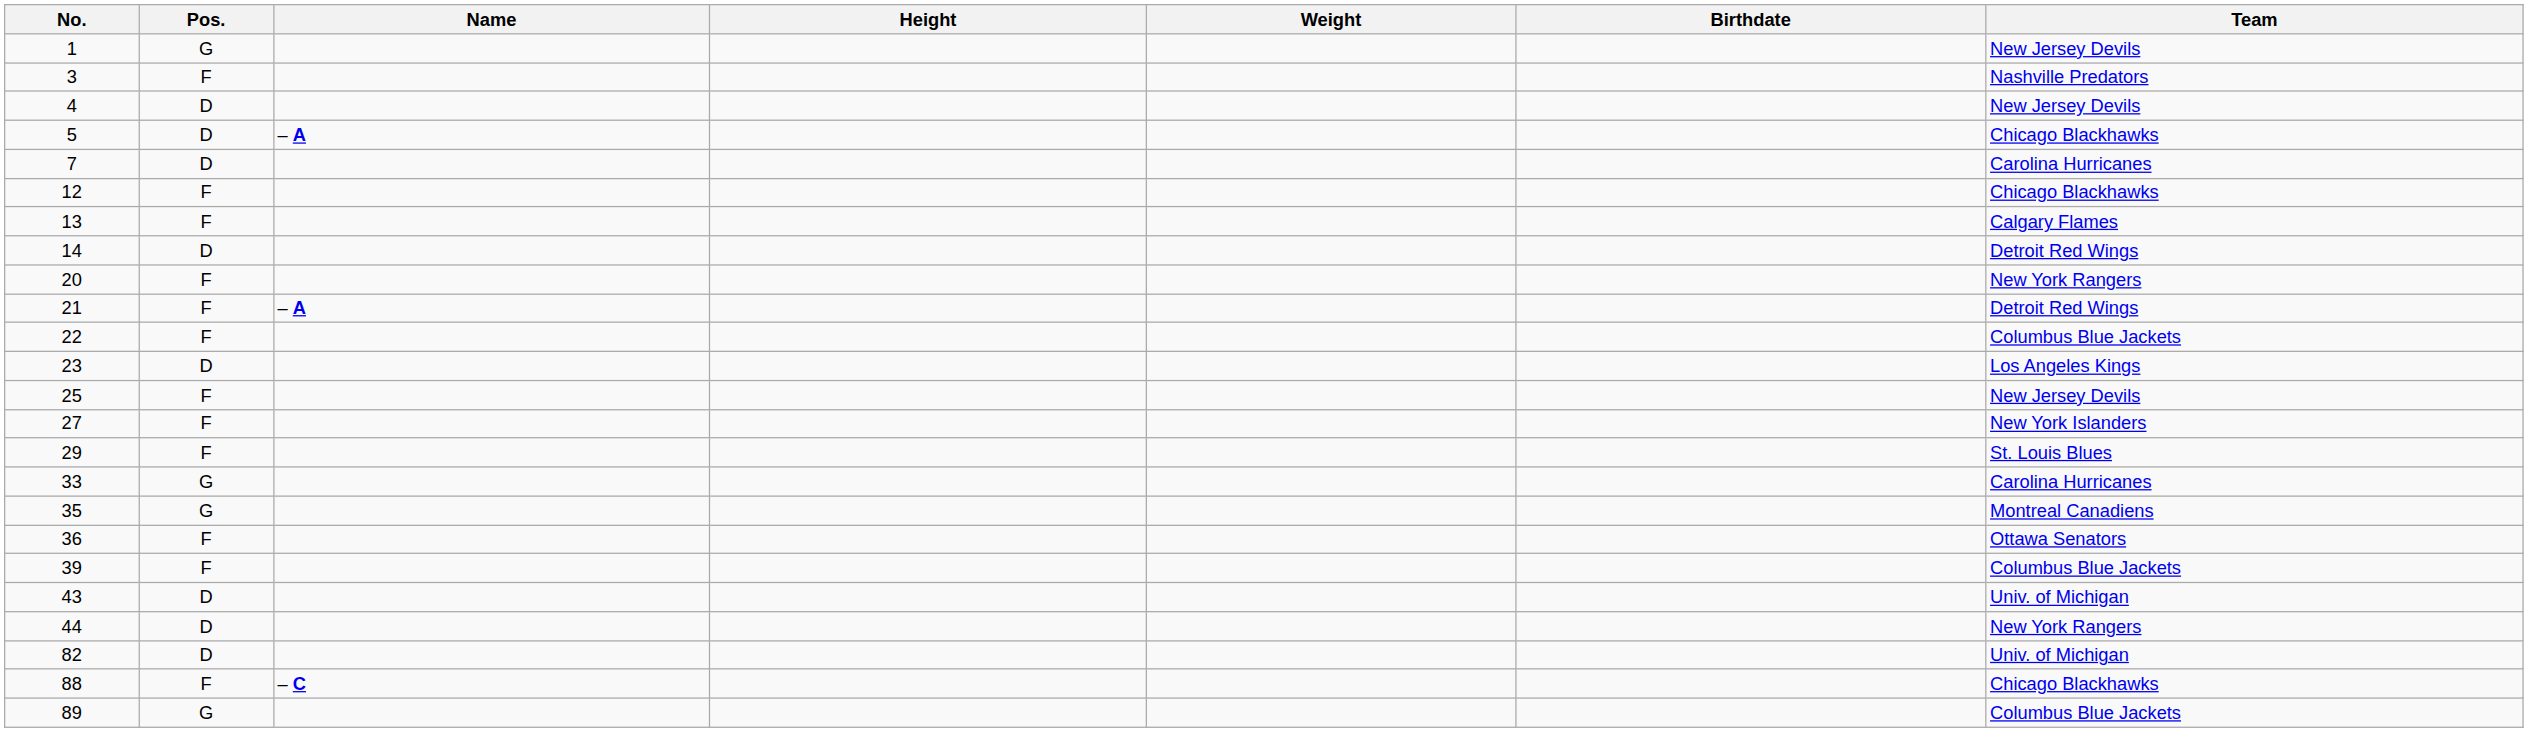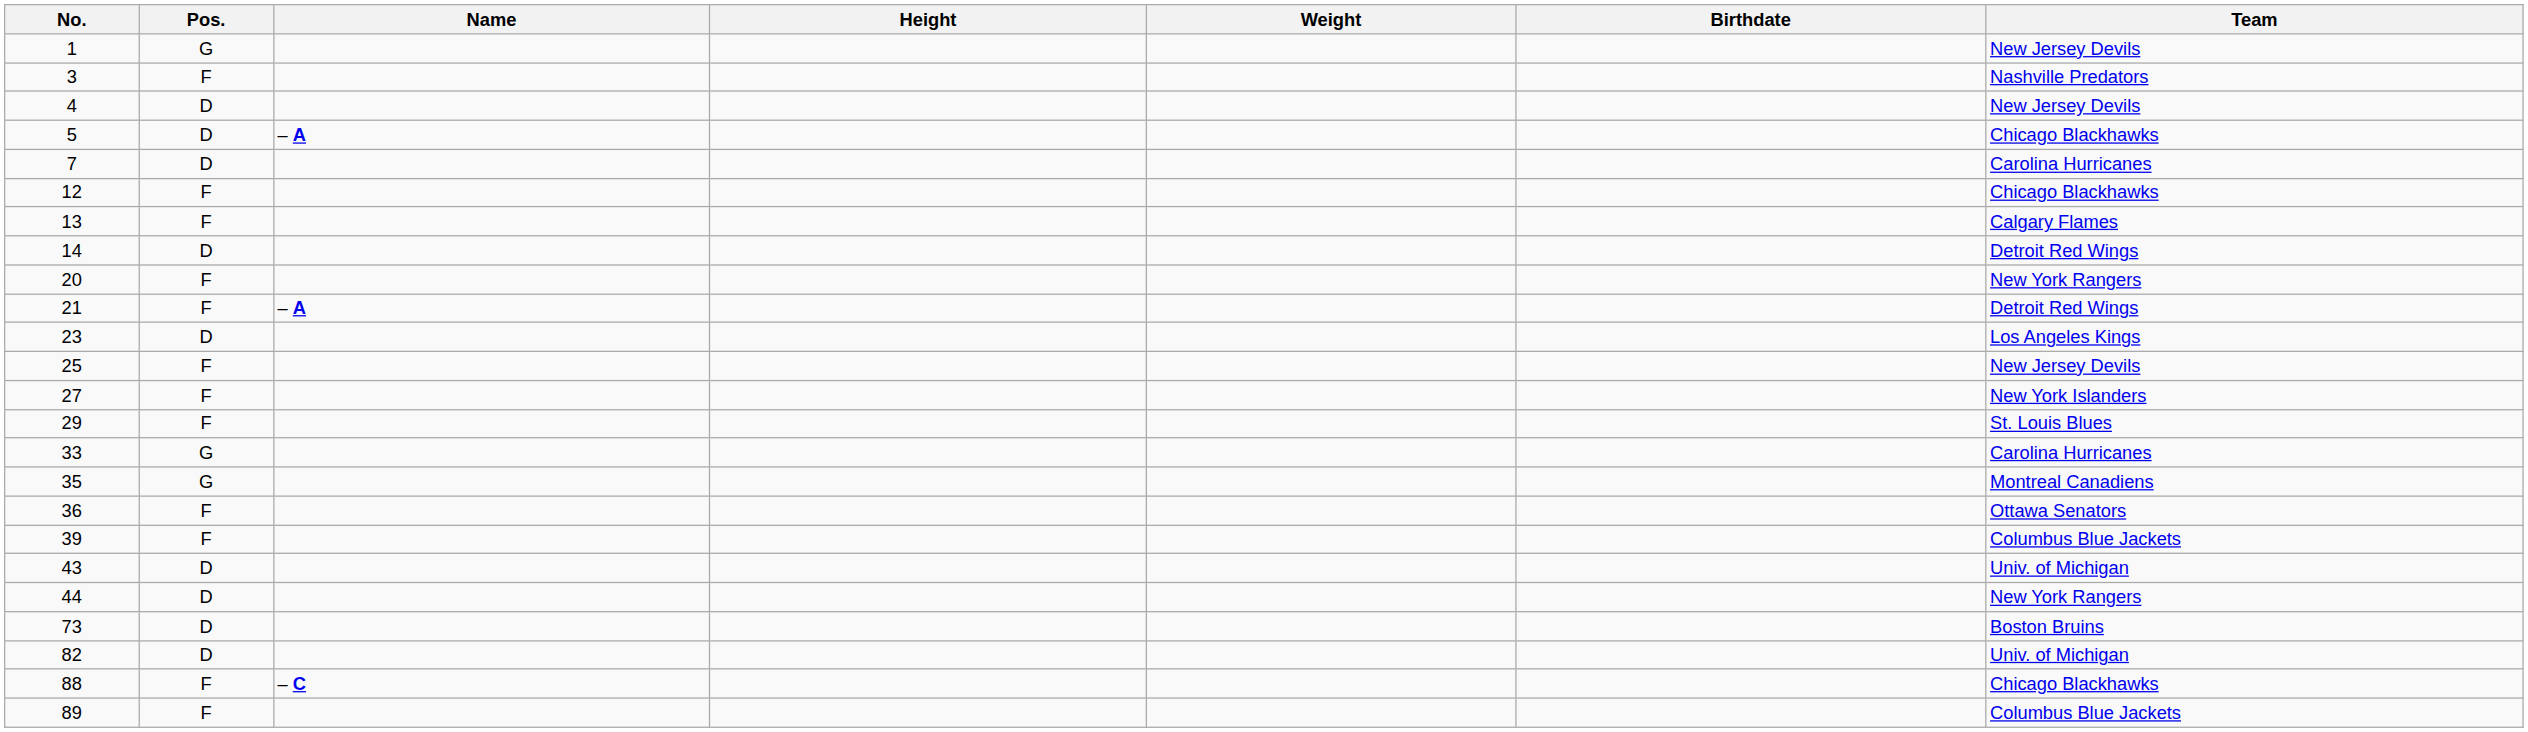- row: 22 | F | Columbus Blue Jackets
+ row: 73 | D | Boston Bruins
89 | Pos.: G -> F
